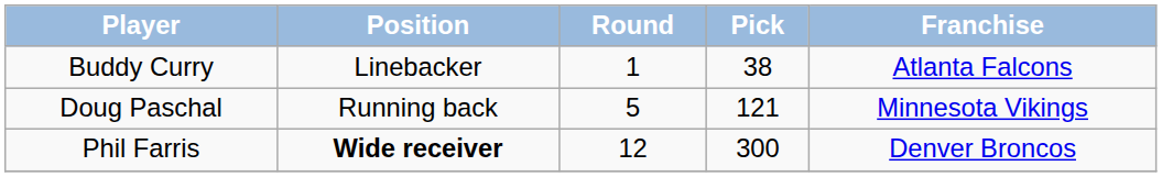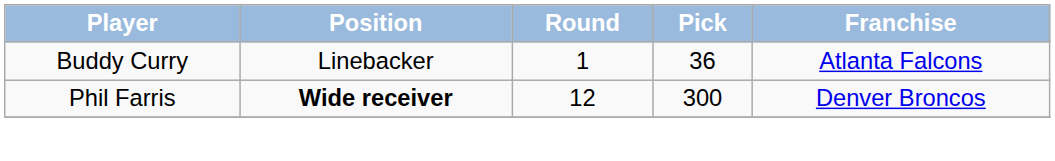Buddy Curry | Pick: 38 -> 36
- row: Doug Paschal | Running back | 5 | 121 | Minnesota Vikings
